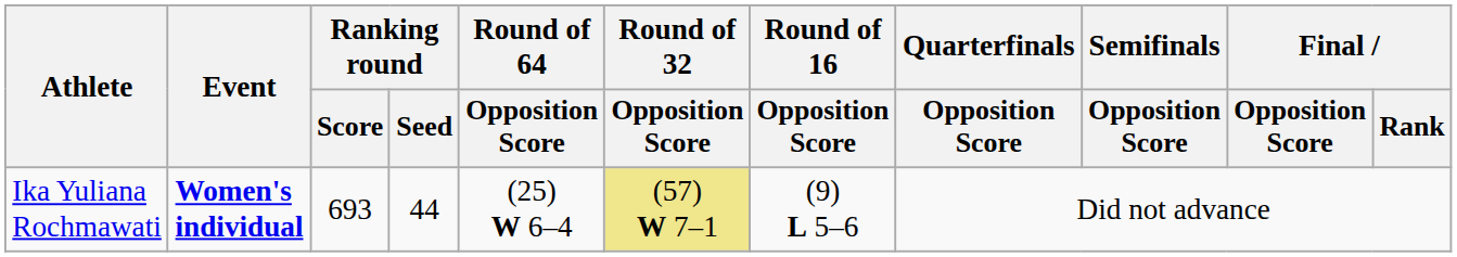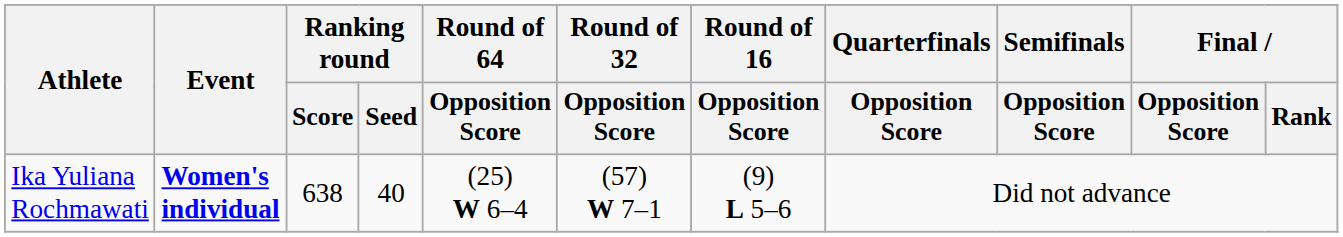Ika Yuliana Rochmawati | Ranking round / Score: 693 -> 638
Ika Yuliana Rochmawati | Ranking round / Seed: 44 -> 40
Ika Yuliana Rochmawati | Round of 32 / Opposition Score: khaki background -> no background
